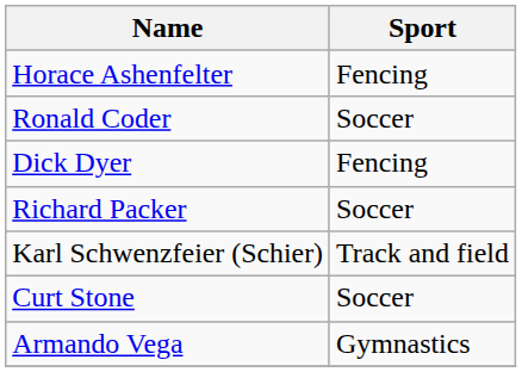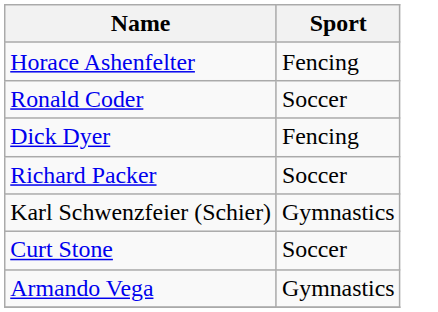Karl Schwenzfeier (Schier) | Sport: Track and field -> Gymnastics
